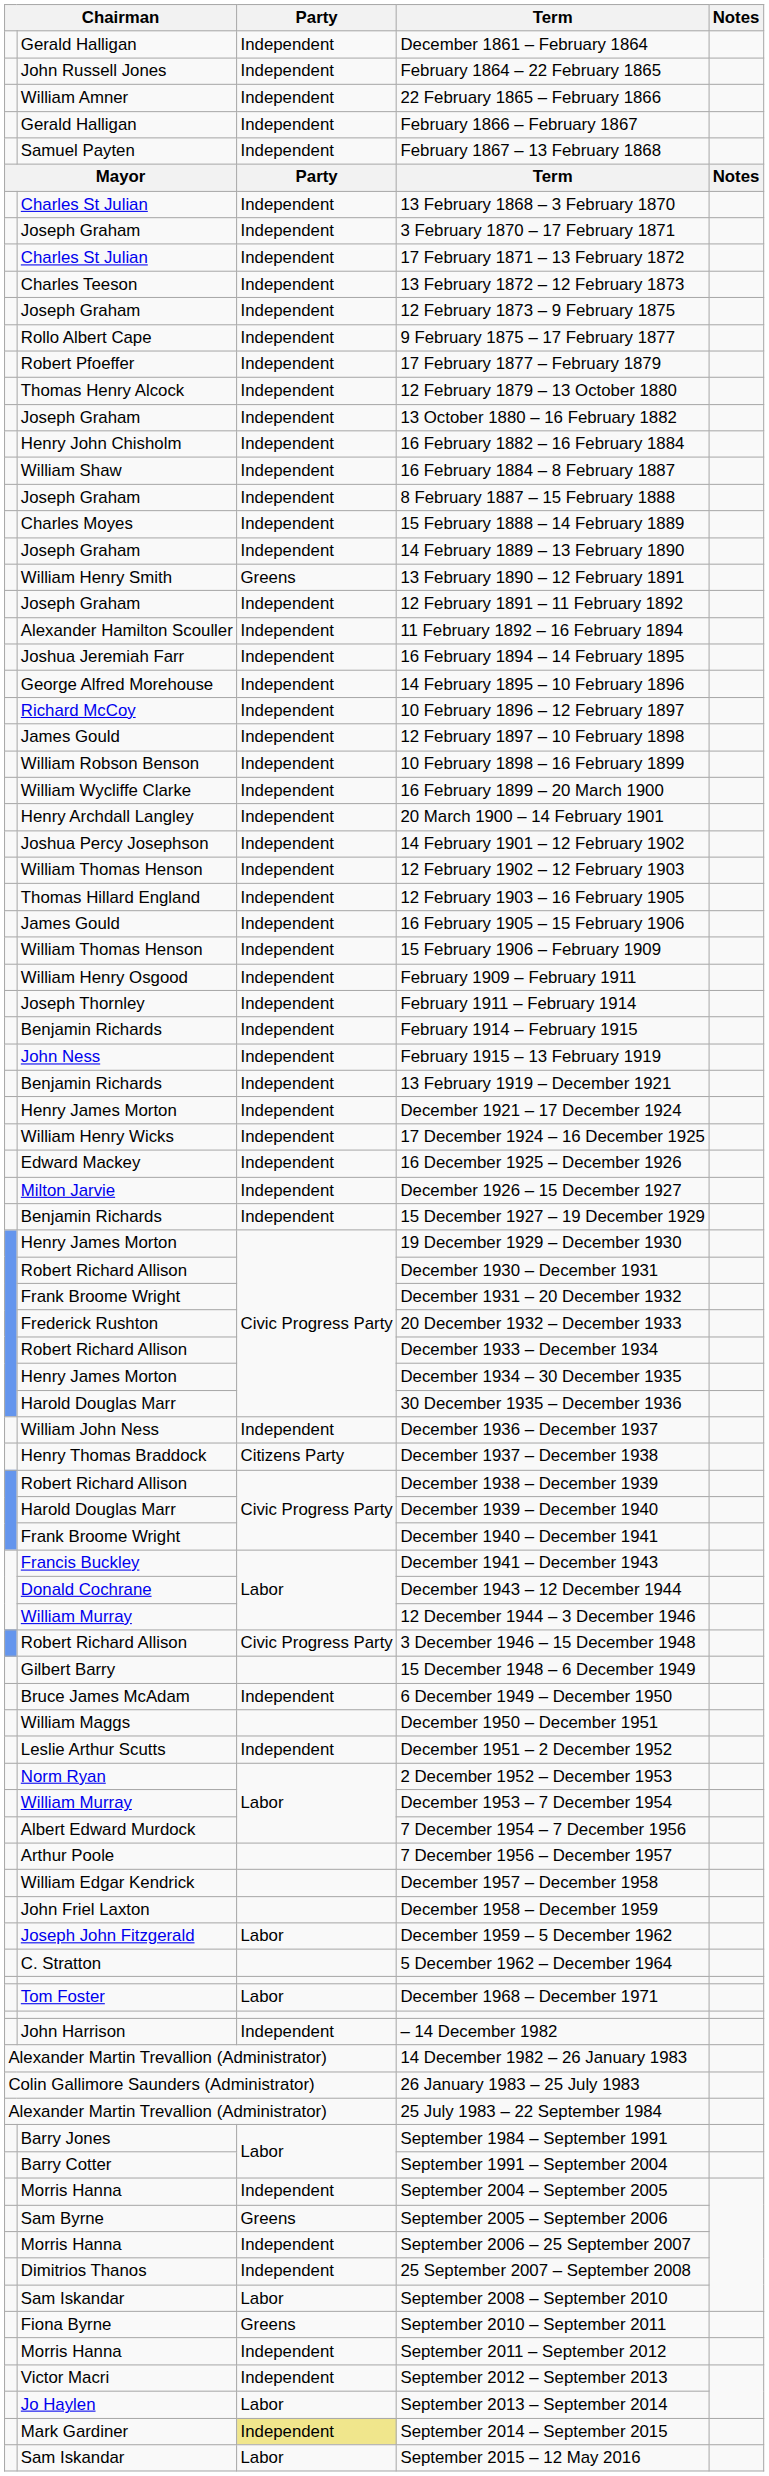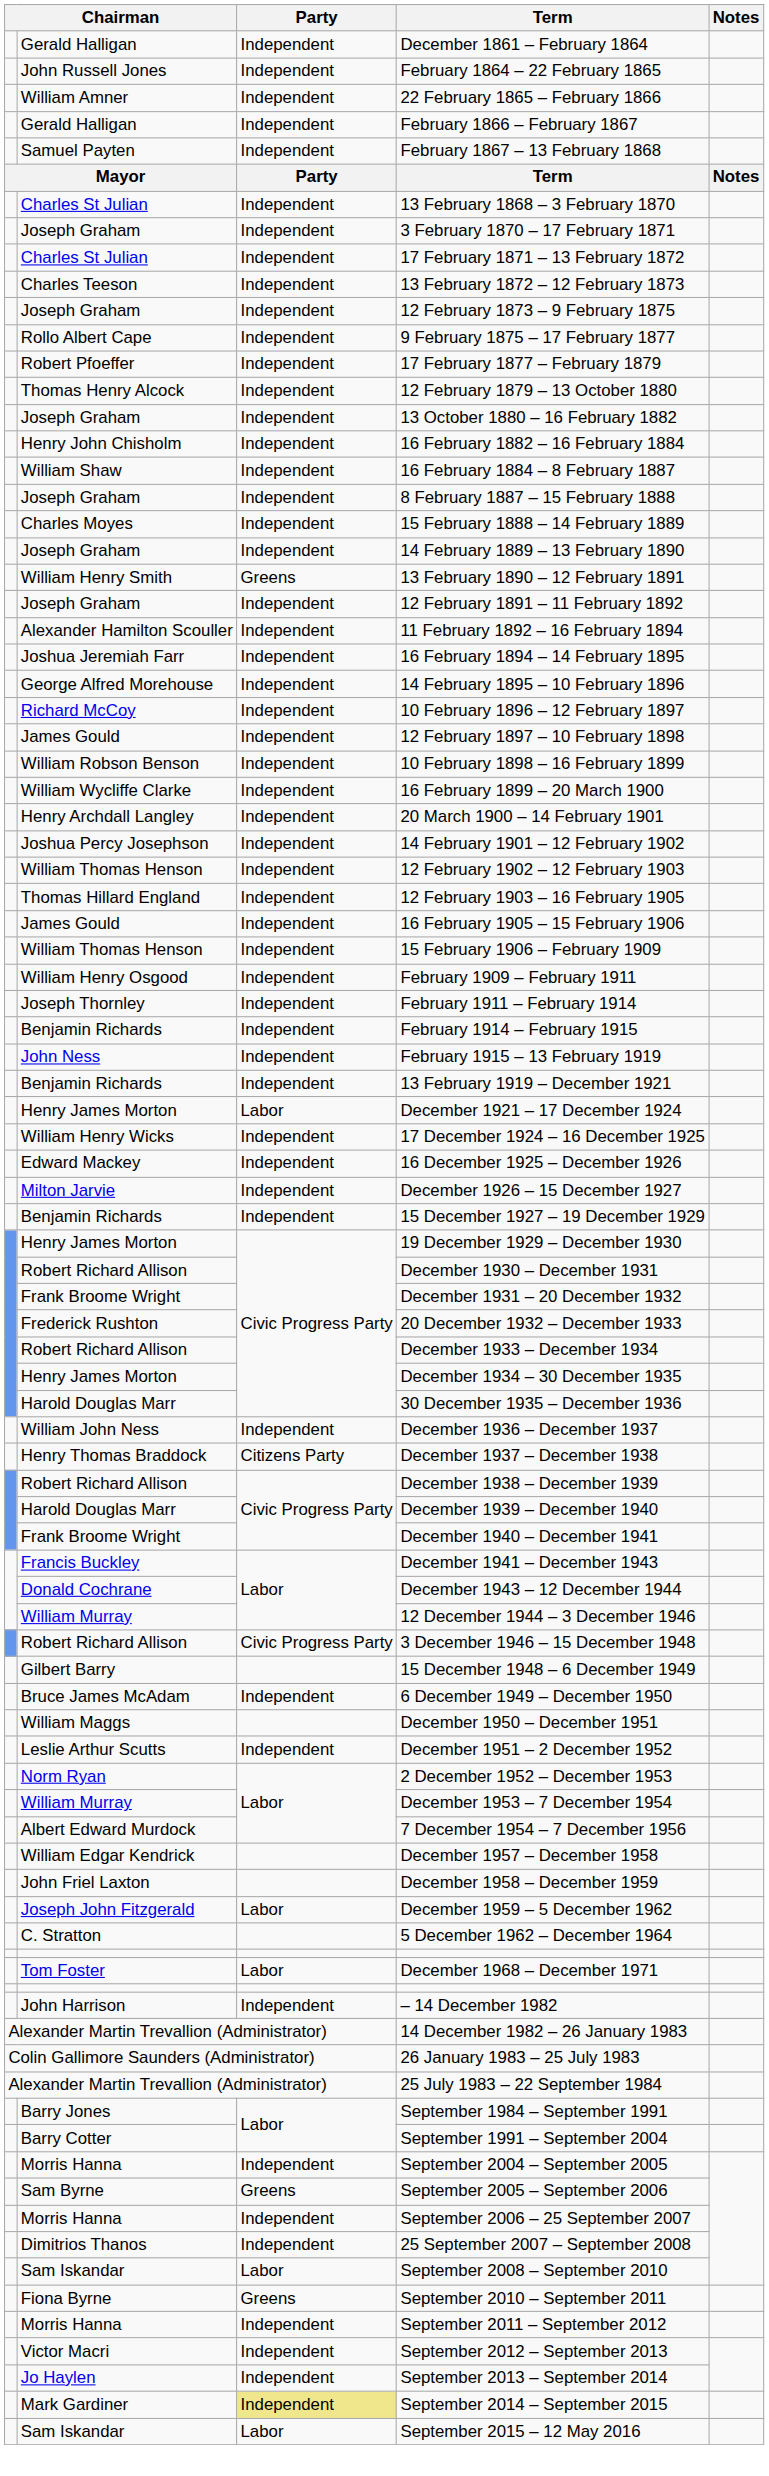December 1921 – 17 December 1924 | Party: Independent -> Labor
- row: Arthur Poole | 7 December 1956 – December 1957
September 2013 – September 2014 | Party: Labor -> Independent
